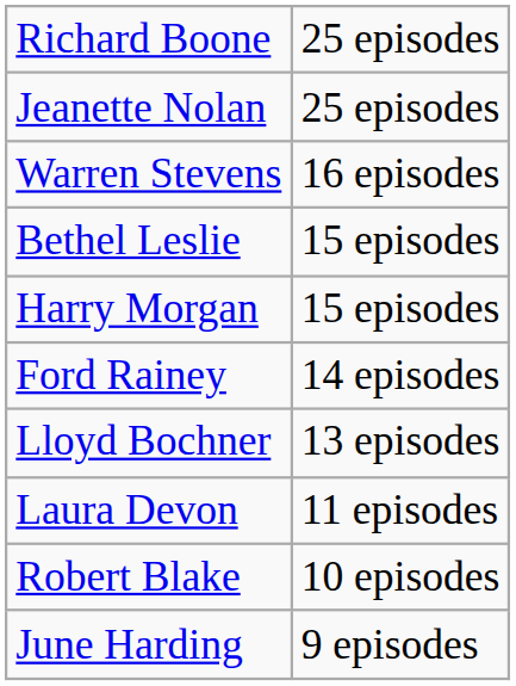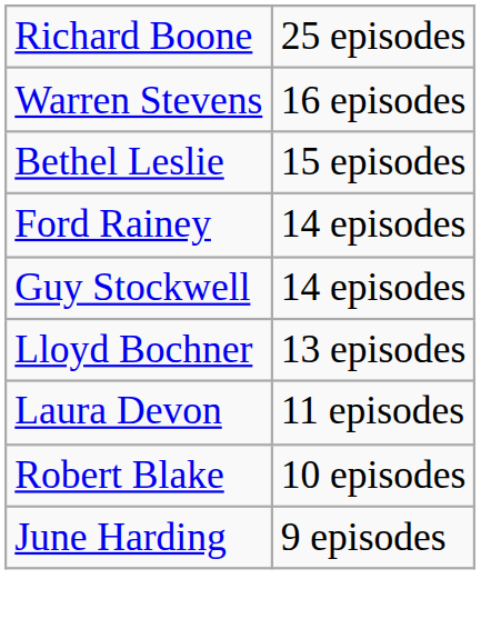- row: Jeanette Nolan | 25 episodes
- row: Harry Morgan | 15 episodes
+ row: Guy Stockwell | 14 episodes
